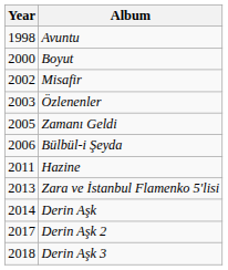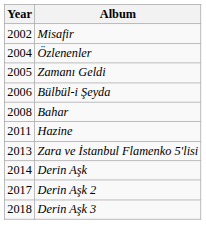- row: 1998 | Avuntu
- row: 2000 | Boyut
Özlenenler | Year: 2003 -> 2004
+ row: 2008 | Bahar
